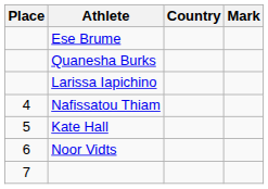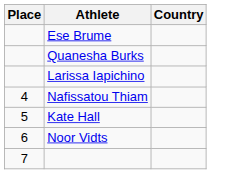- column: Mark
